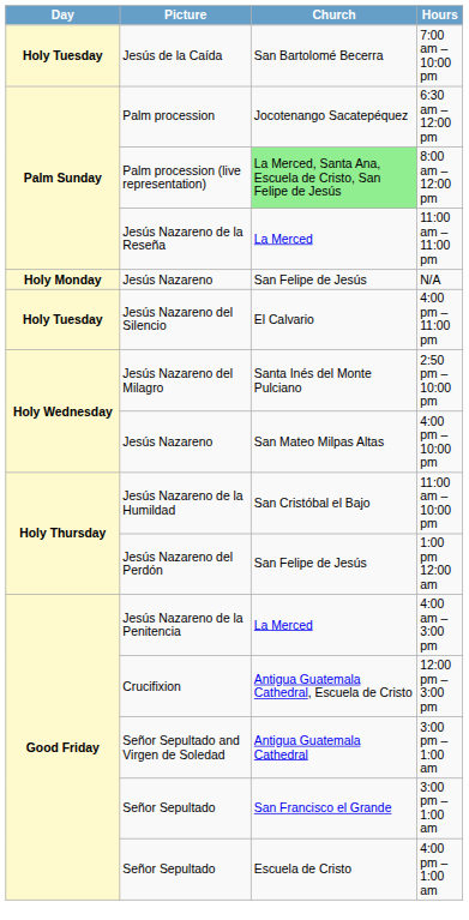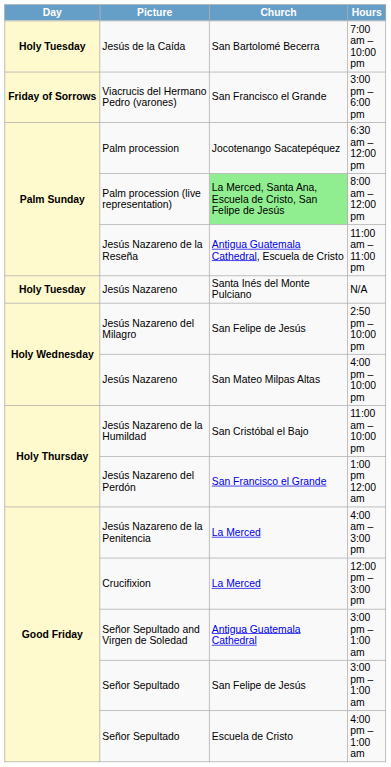+ row: Friday of Sorrows | Viacrucis del Hermano Pedro (varones) | San Francisco el Grande | 3:00 pm – 6:00 pm
11:00 am – 11:00 pm | Church: La Merced -> Antigua Guatemala Cathedral, Escuela de Cristo
N/A | Day: Holy Monday -> Holy Tuesday
N/A | Church: San Felipe de Jesús -> Santa Inés del Monte Pulciano
- row: Holy Tuesday | Jesús Nazareno del Silencio | El Calvario | 4:00 pm – 11:00 pm
2:50 pm – 10:00 pm | Church: Santa Inés del Monte Pulciano -> San Felipe de Jesús
1:00 pm 12:00 am | Church: San Felipe de Jesús -> San Francisco el Grande
12:00 pm – 3:00 pm | Church: Antigua Guatemala Cathedral, Escuela de Cristo -> La Merced
Señor Sepultado / 3:00 pm – 1:00 am | Church: San Francisco el Grande -> San Felipe de Jesús
